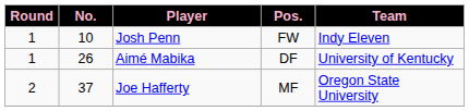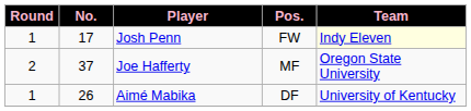Josh Penn | No.: 10 -> 17
Josh Penn | Team: no background -> lightyellow background
rows swapped: Aimé Mabika <-> Joe Hafferty
